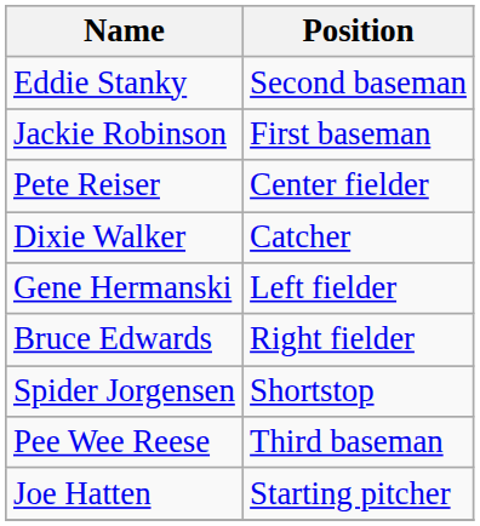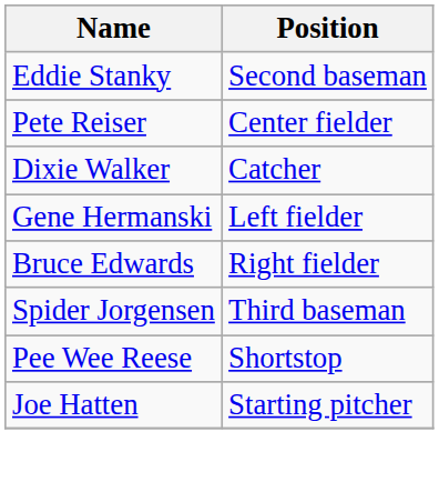- row: Jackie Robinson | First baseman
Spider Jorgensen | Position: Shortstop -> Third baseman
Pee Wee Reese | Position: Third baseman -> Shortstop
